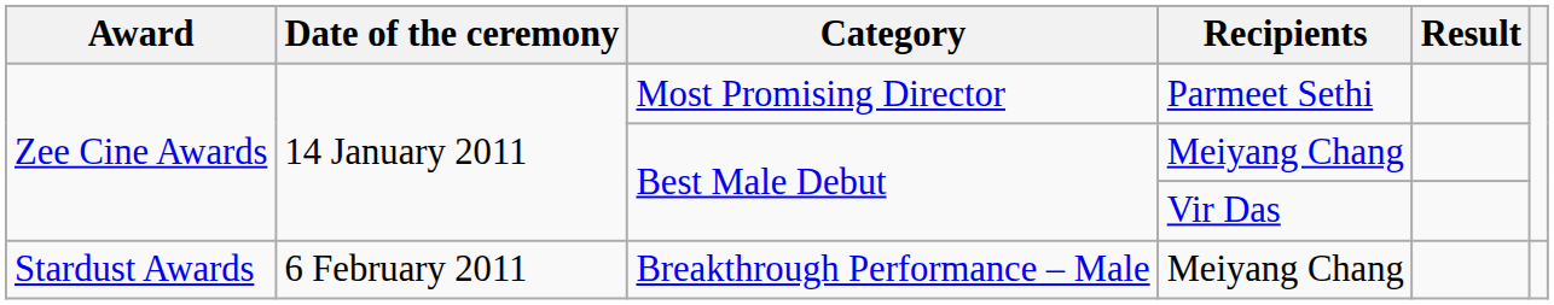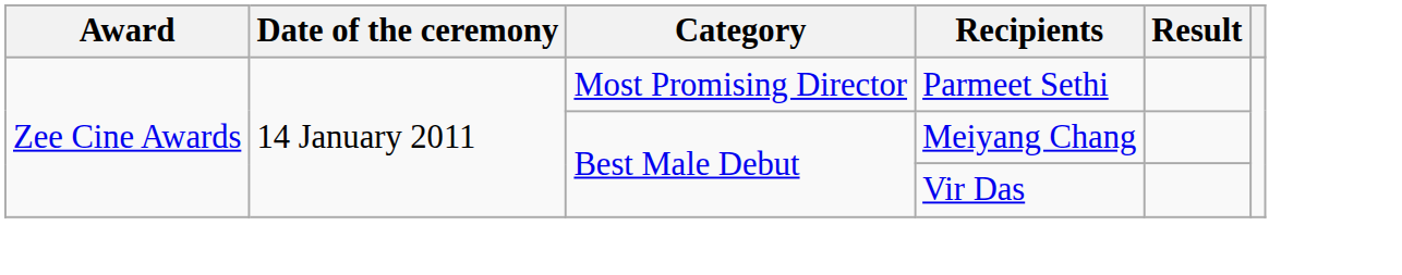- row: Stardust Awards | 6 February 2011 | Breakthrough Performance – Male | Meiyang Chang
